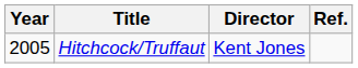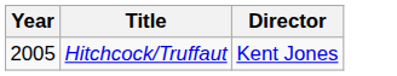- column: Ref.
